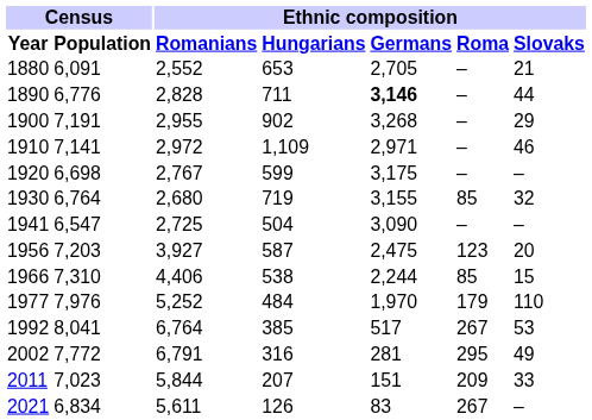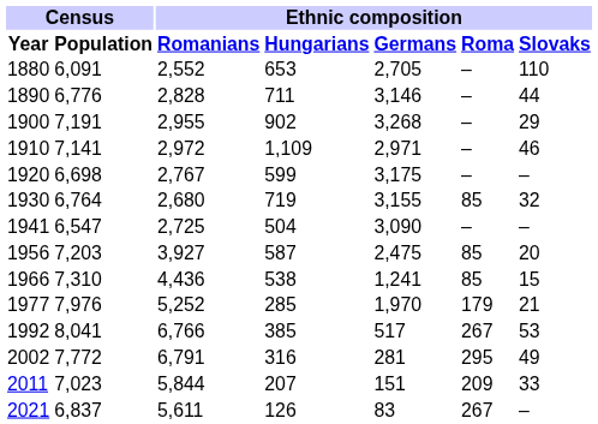1880 | Ethnic composition / Slovaks: 21 -> 110
1890 | Ethnic composition / Germans: bold -> normal
1956 | Ethnic composition / Roma: 123 -> 85
1966 | Ethnic composition / Romanians: 4,406 -> 4,436
1966 | Ethnic composition / Germans: 2,244 -> 1,241
1977 | Ethnic composition / Hungarians: 484 -> 285
1977 | Ethnic composition / Slovaks: 110 -> 21
1992 | Ethnic composition / Romanians: 6,764 -> 6,766
2021 | Census / Population: 6,834 -> 6,837
